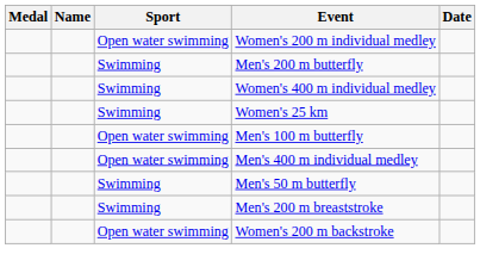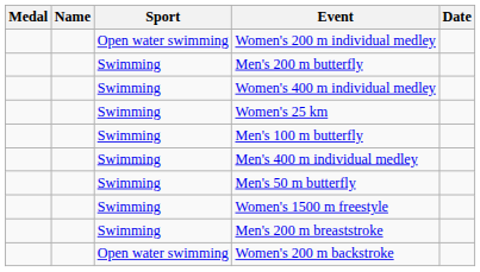Men's 100 m butterfly | Sport: Open water swimming -> Swimming
Men's 400 m individual medley | Sport: Open water swimming -> Swimming
+ row: Swimming | Women's 1500 m freestyle
